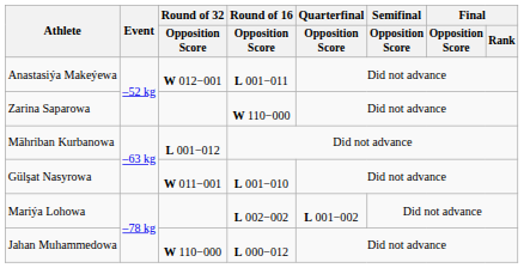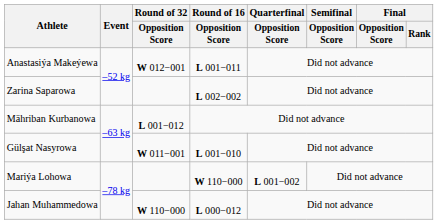Zarina Saparowa | Round of 16 / Opposition Score: W 110−000 -> L 002−002
Mariýa Lohowa | Round of 16 / Opposition Score: L 002−002 -> W 110−000
